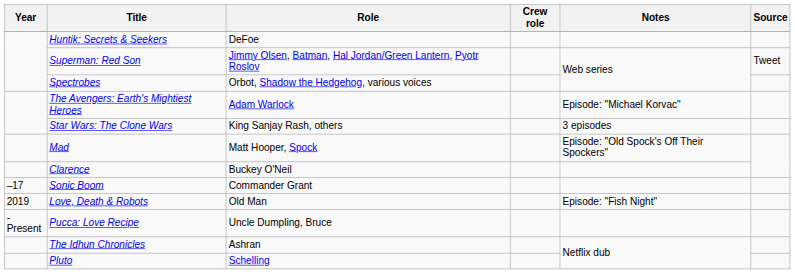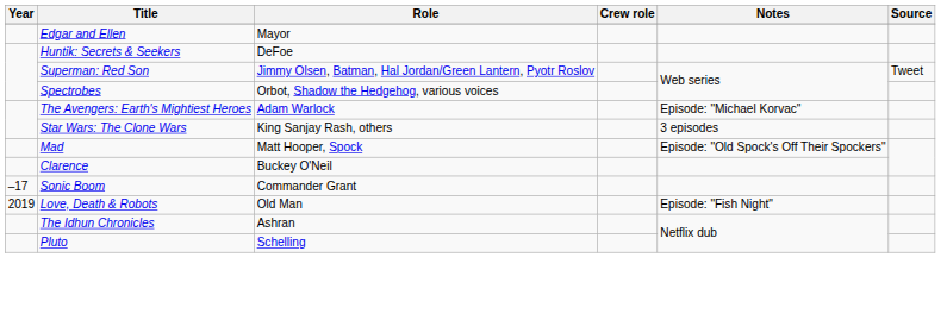+ row: Edgar and Ellen | Mayor
- row: -Present | Pucca: Love Recipe | Uncle Dumpling, Bruce
